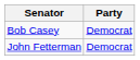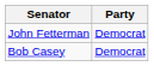rows swapped: John Fetterman <-> Bob Casey
